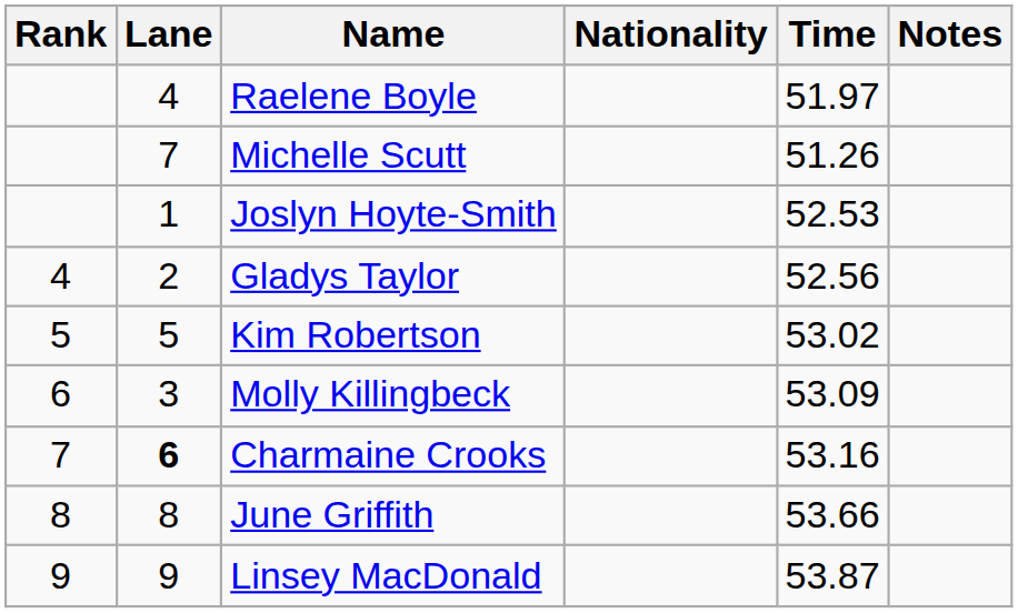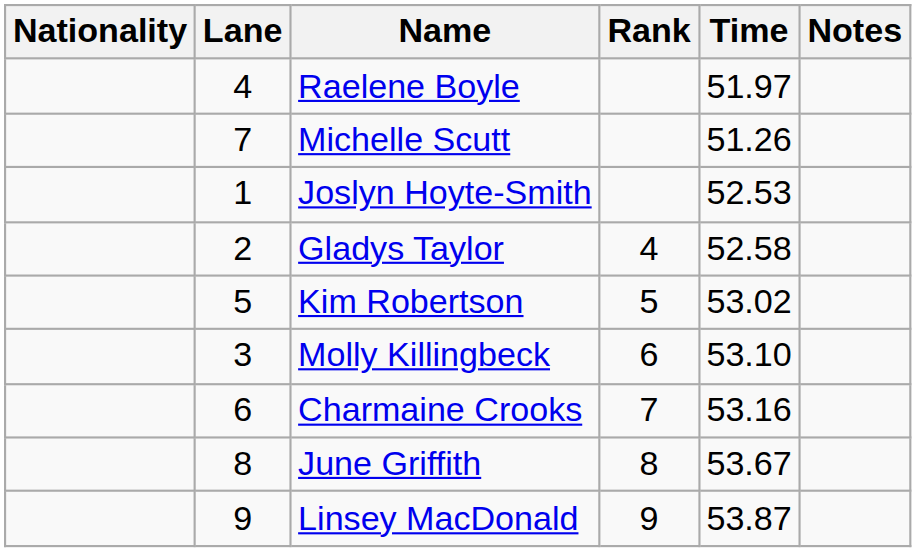columns swapped: Rank <-> Nationality
Gladys Taylor | Time: 52.56 -> 52.58
Molly Killingbeck | Time: 53.09 -> 53.10
Charmaine Crooks | Lane: bold -> normal
June Griffith | Time: 53.66 -> 53.67
